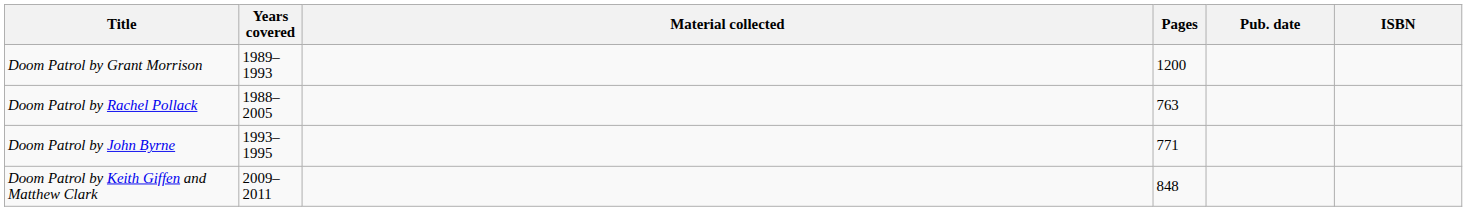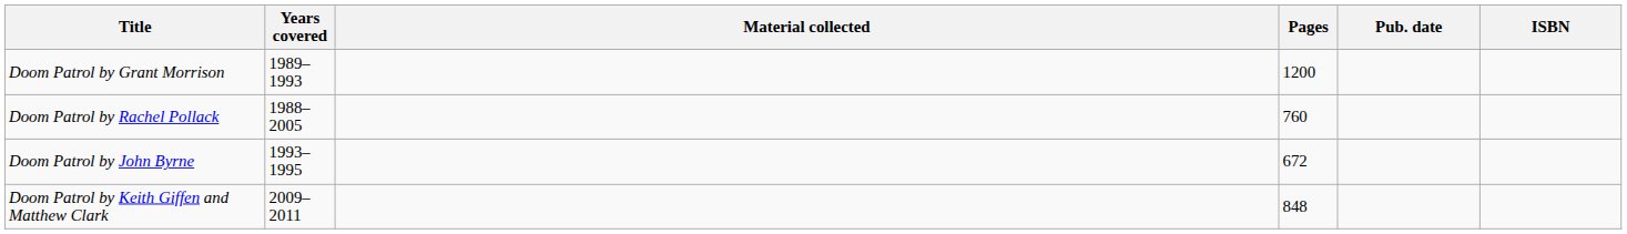Doom Patrol by Rachel Pollack | Pages: 763 -> 760
Doom Patrol by John Byrne | Pages: 771 -> 672
